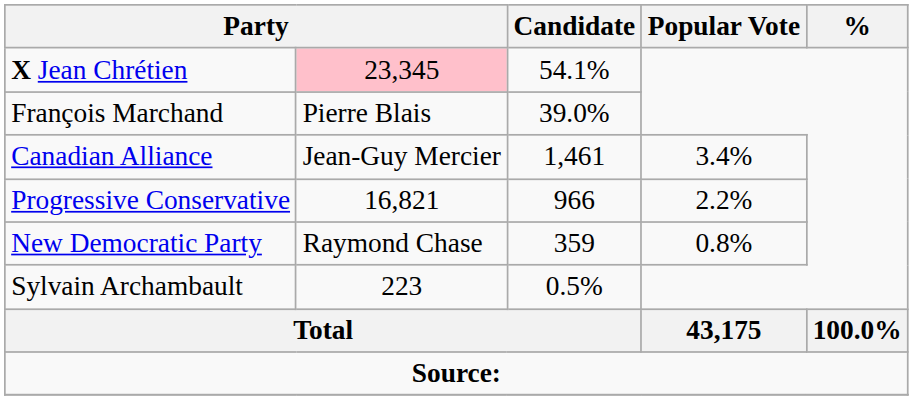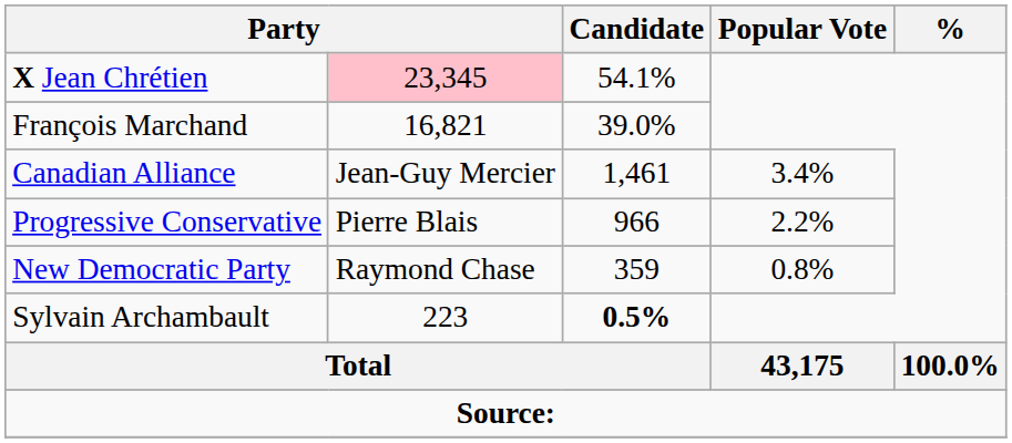François Marchand | column 2: Pierre Blais -> 16,821
Progressive Conservative | column 2: 16,821 -> Pierre Blais
Sylvain Archambault | Candidate: normal -> bold
